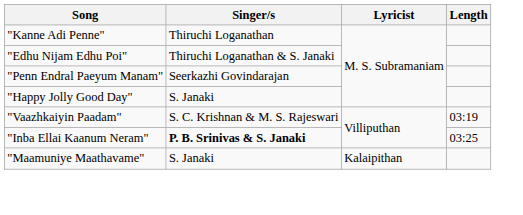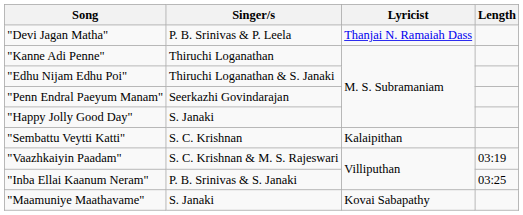+ row: "Devi Jagan Matha" | P. B. Srinivas & P. Leela | Thanjai N. Ramaiah Dass
+ row: "Sembattu Veytti Katti" | S. C. Krishnan | Kalaipithan
"Inba Ellai Kaanum Neram" | Singer/s: bold -> normal
"Maamuniye Maathavame" | Lyricist: Kalaipithan -> Kovai Sabapathy
